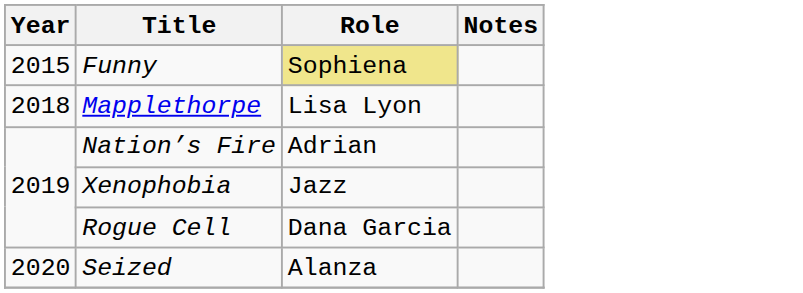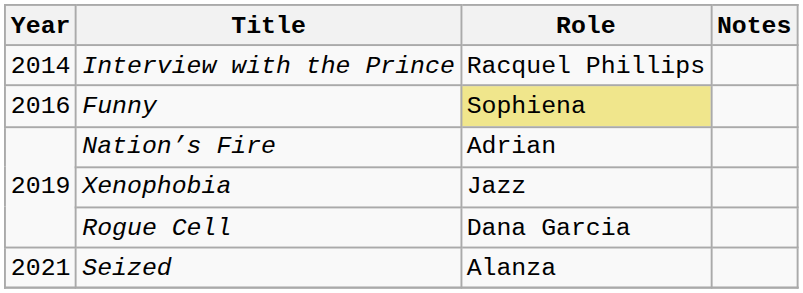+ row: 2014 | Interview with the Prince | Racquel Phillips
Funny | Year: 2015 -> 2016
- row: 2018 | Mapplethorpe | Lisa Lyon
Seized | Year: 2020 -> 2021
